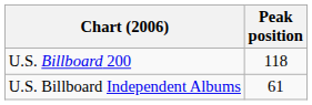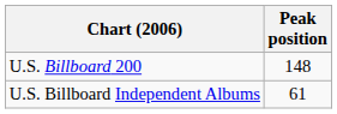U.S. Billboard 200 | Peak position: 118 -> 148
